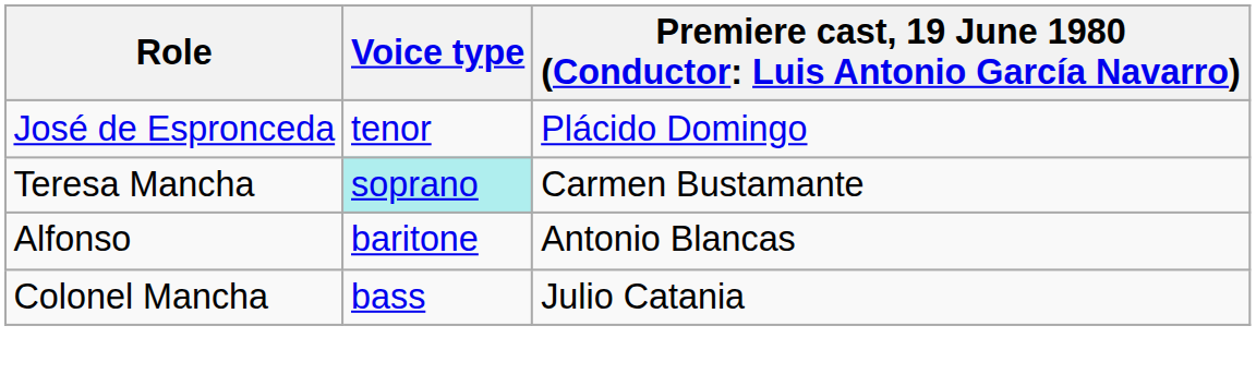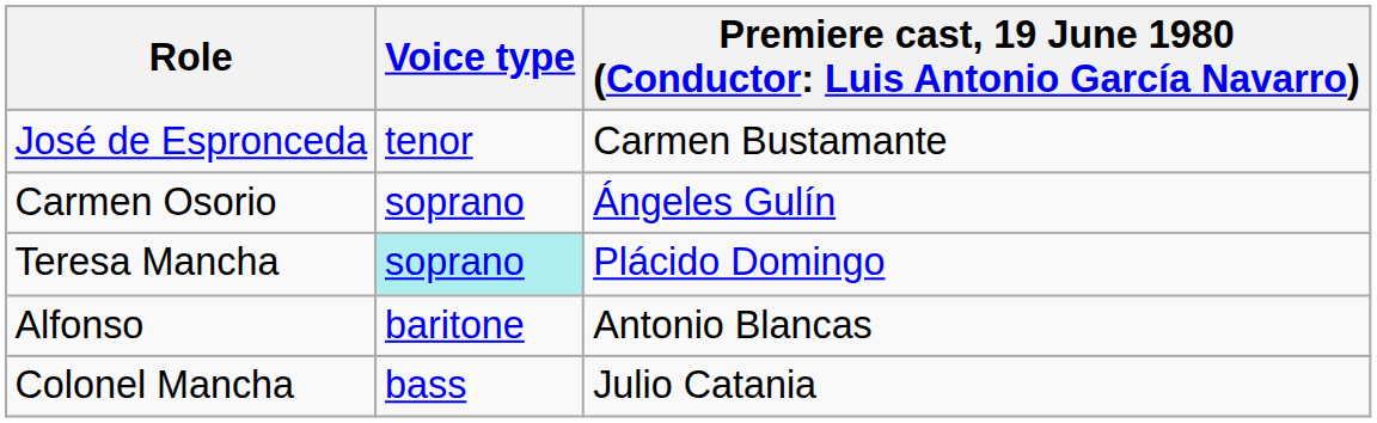José de Espronceda | column 3: Plácido Domingo -> Carmen Bustamante
+ row: Carmen Osorio | soprano | Ángeles Gulín
Teresa Mancha | column 3: Carmen Bustamante -> Plácido Domingo
